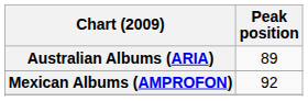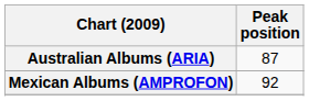Australian Albums (ARIA) | Peak position: 89 -> 87
